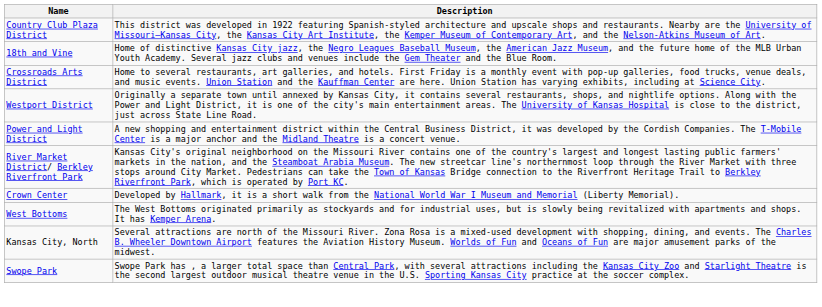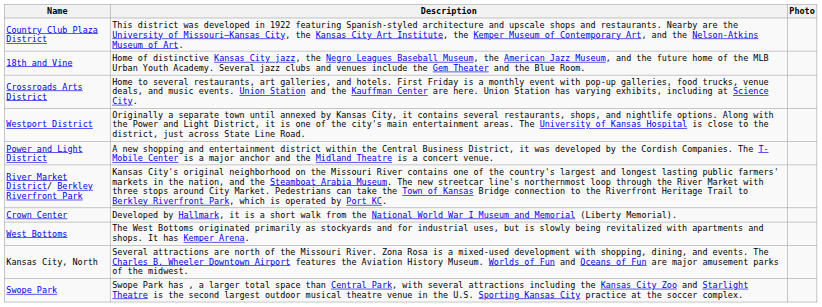+ column: Photo
